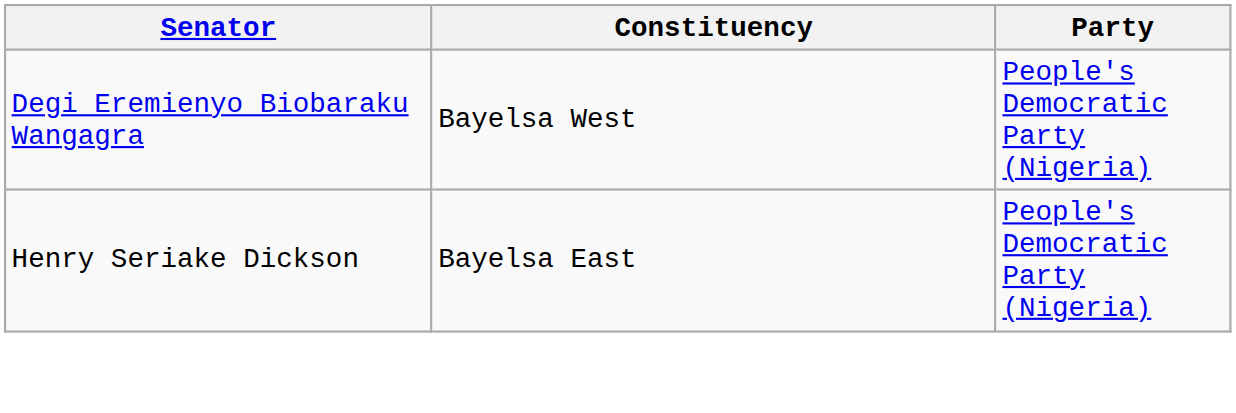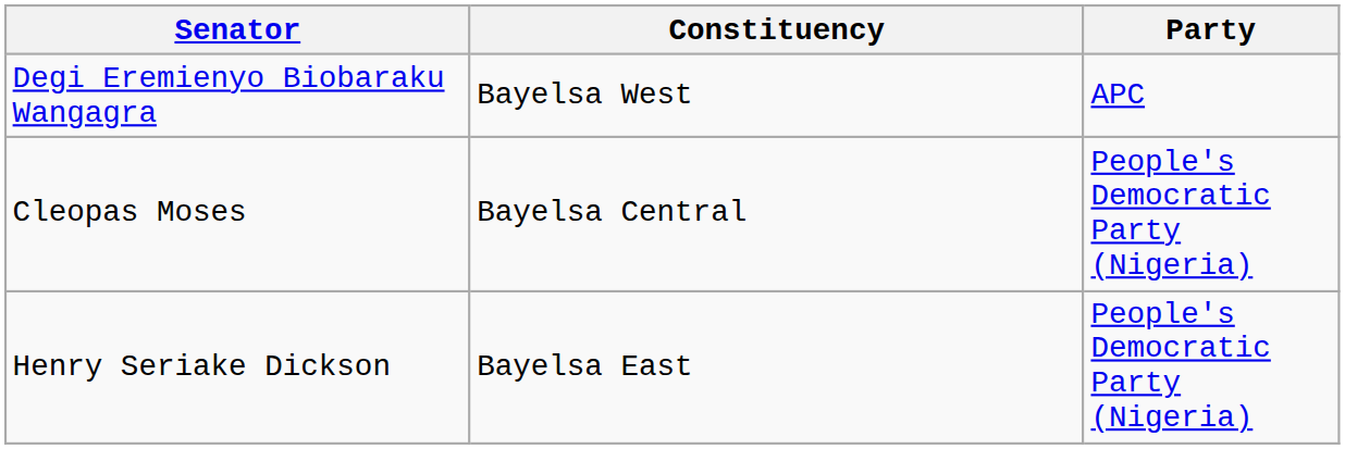Degi Eremienyo Biobaraku Wangagra | Party: People's Democratic Party (Nigeria) -> APC
+ row: Cleopas Moses | Bayelsa Central | People's Democratic Party (Nigeria)
